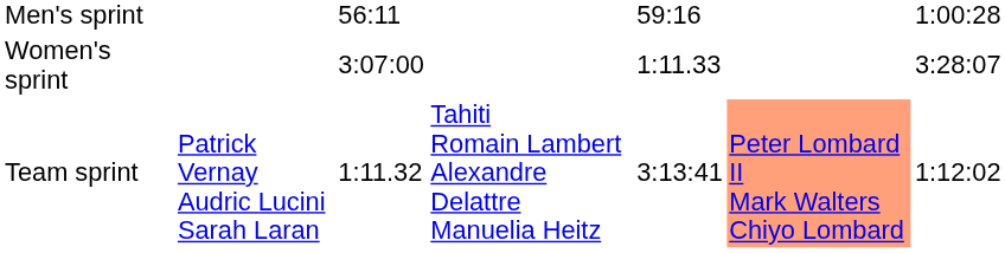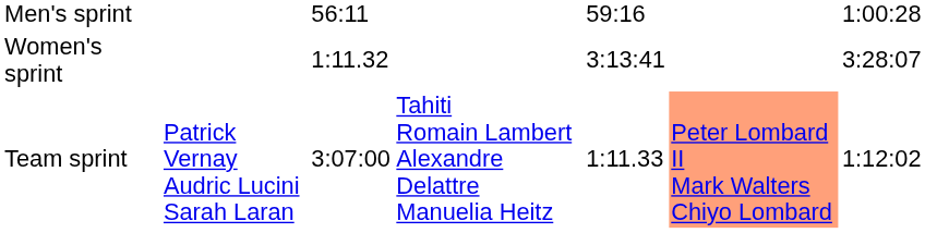Women's sprint | column 3: 3:07:00 -> 1:11.32
Women's sprint | column 5: 1:11.33 -> 3:13:41
Team sprint | column 3: 1:11.32 -> 3:07:00
Team sprint | column 5: 3:13:41 -> 1:11.33
